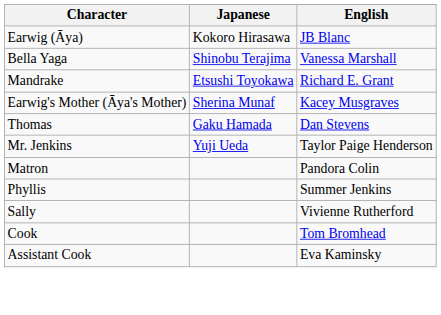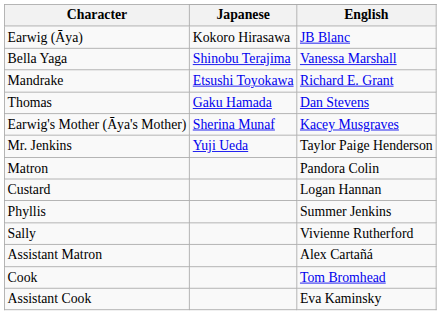rows swapped: Thomas <-> Earwig's Mother (Āya's Mother)
+ row: Custard | Logan Hannan
+ row: Assistant Matron | Alex Cartañá
